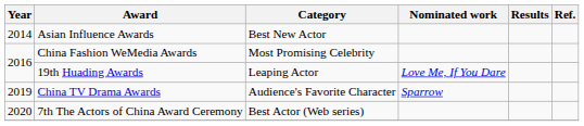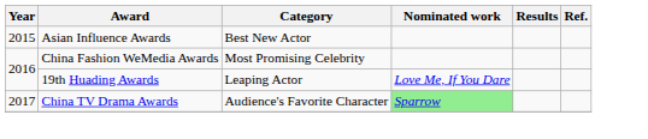Asian Influence Awards | Year: 2014 -> 2015
China TV Drama Awards | Year: 2019 -> 2017
China TV Drama Awards | Nominated work: no background -> lightgreen background
- row: 2020 | 7th The Actors of China Award Ceremony | Best Actor (Web series)
